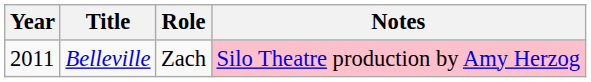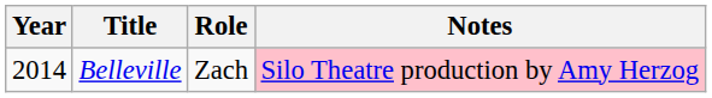Belleville | Year: 2011 -> 2014
